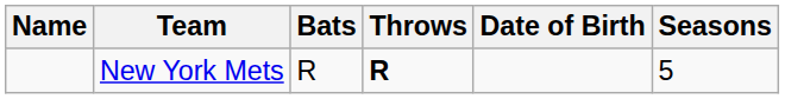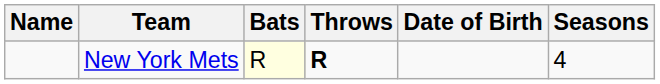New York Mets | Bats: no background -> lightyellow background
New York Mets | Seasons: 5 -> 4
